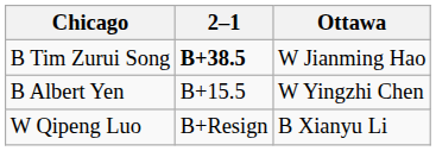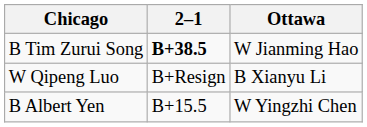rows swapped: W Qipeng Luo <-> B Albert Yen
